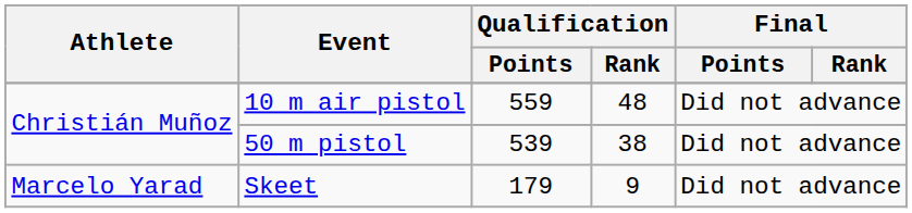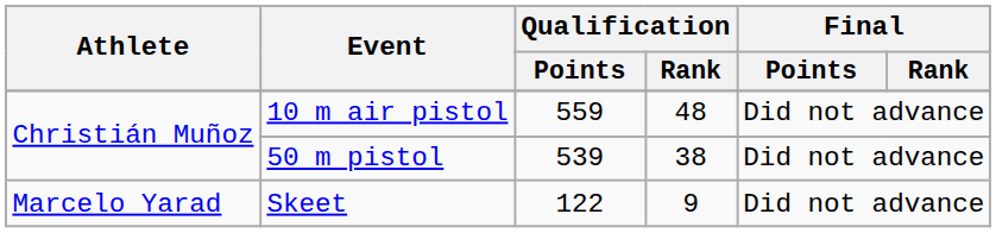Skeet | Qualification / Points: 179 -> 122
